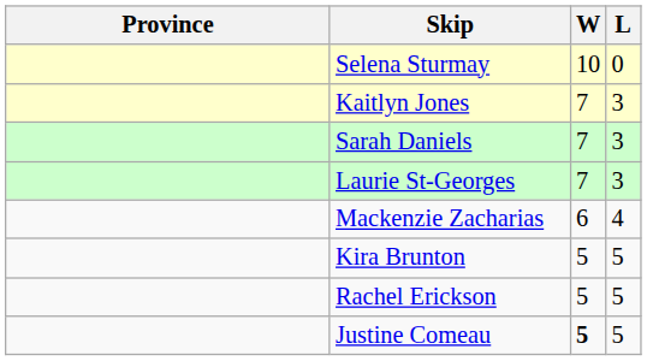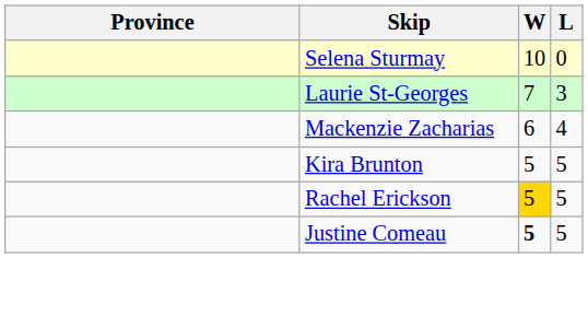- row: Kaitlyn Jones | 7 | 3
- row: Sarah Daniels | 7 | 3
Rachel Erickson | W: no background -> gold background
